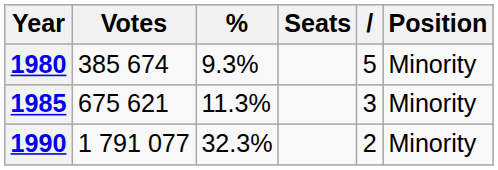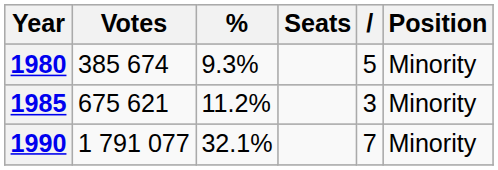1985 | %: 11.3% -> 11.2%
1990 | %: 32.3% -> 32.1%
1990 | column 5: 2 -> 7
